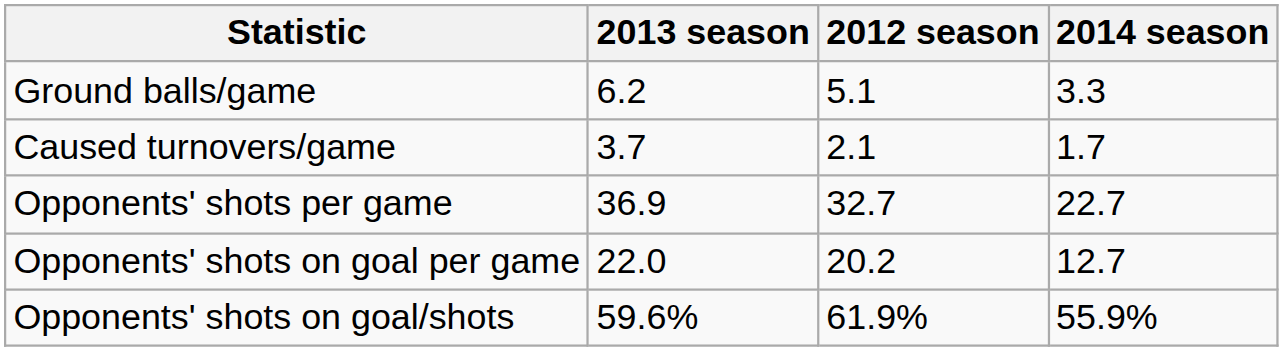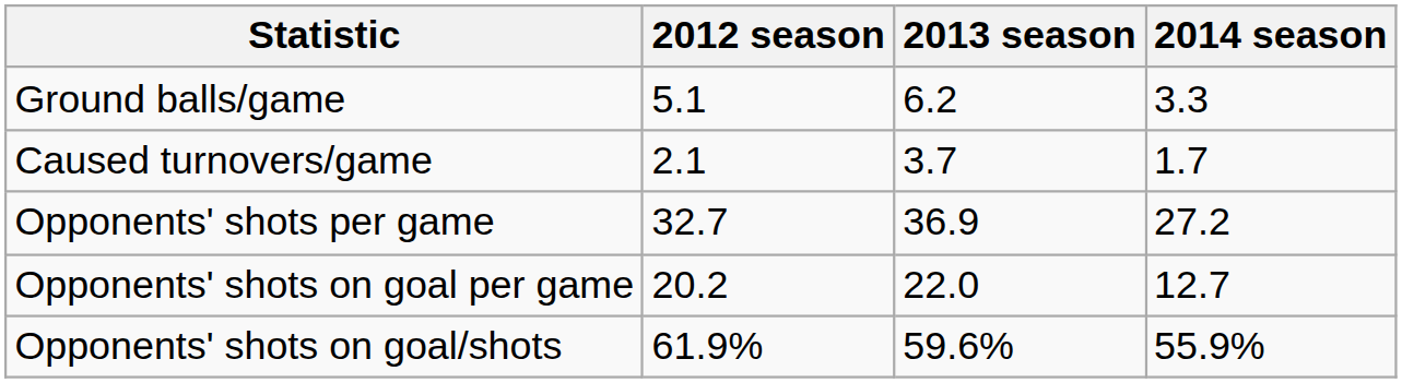columns swapped: 2012 season <-> 2013 season
Opponents' shots per game | 2014 season: 22.7 -> 27.2
